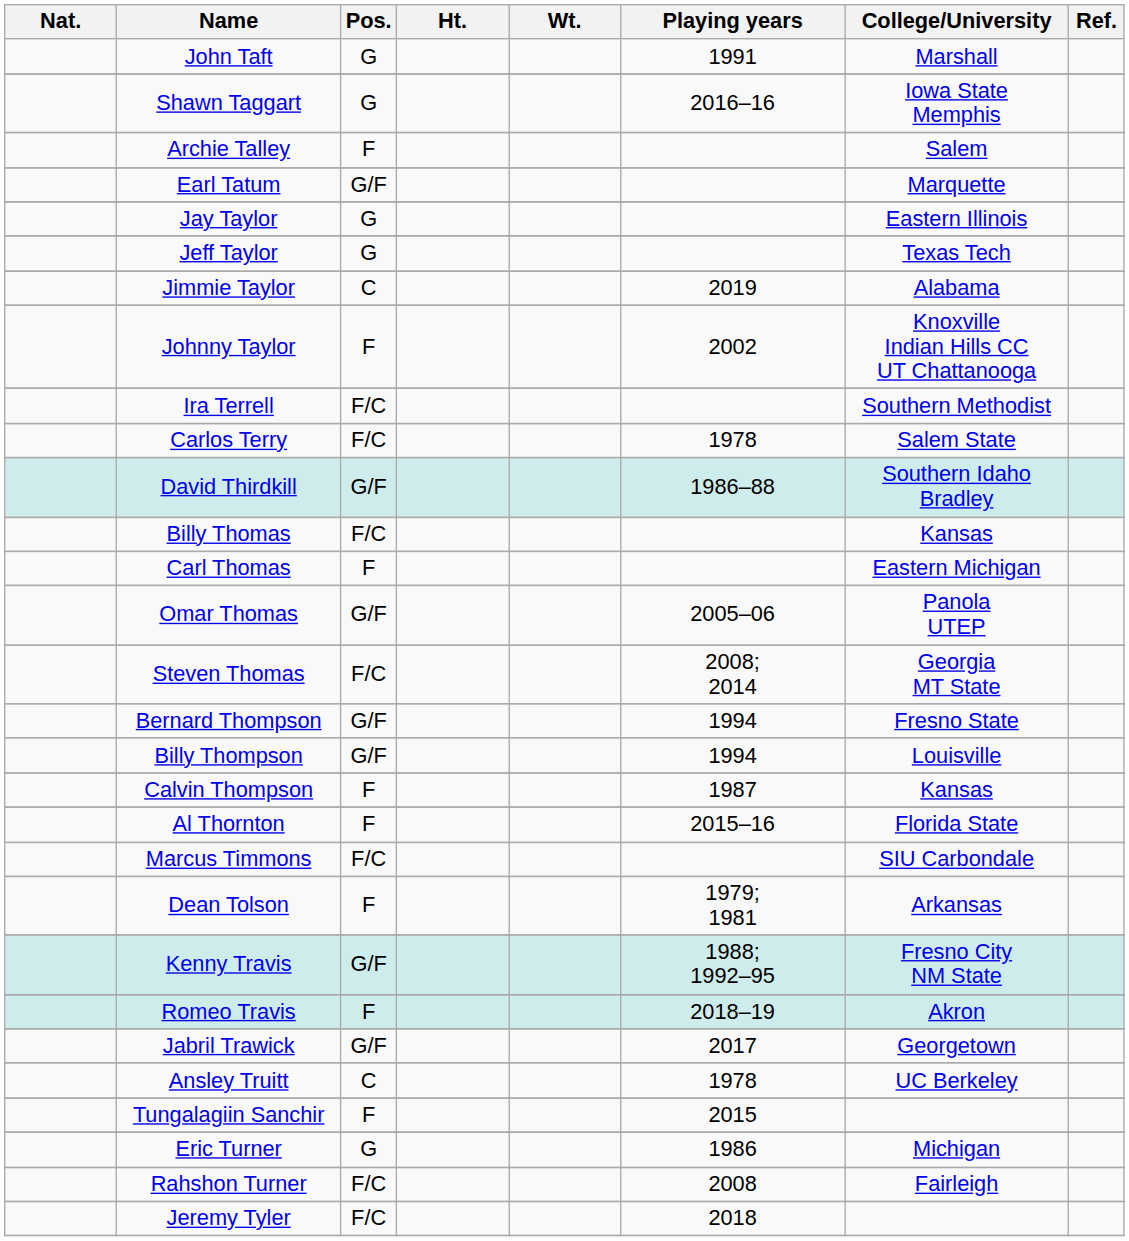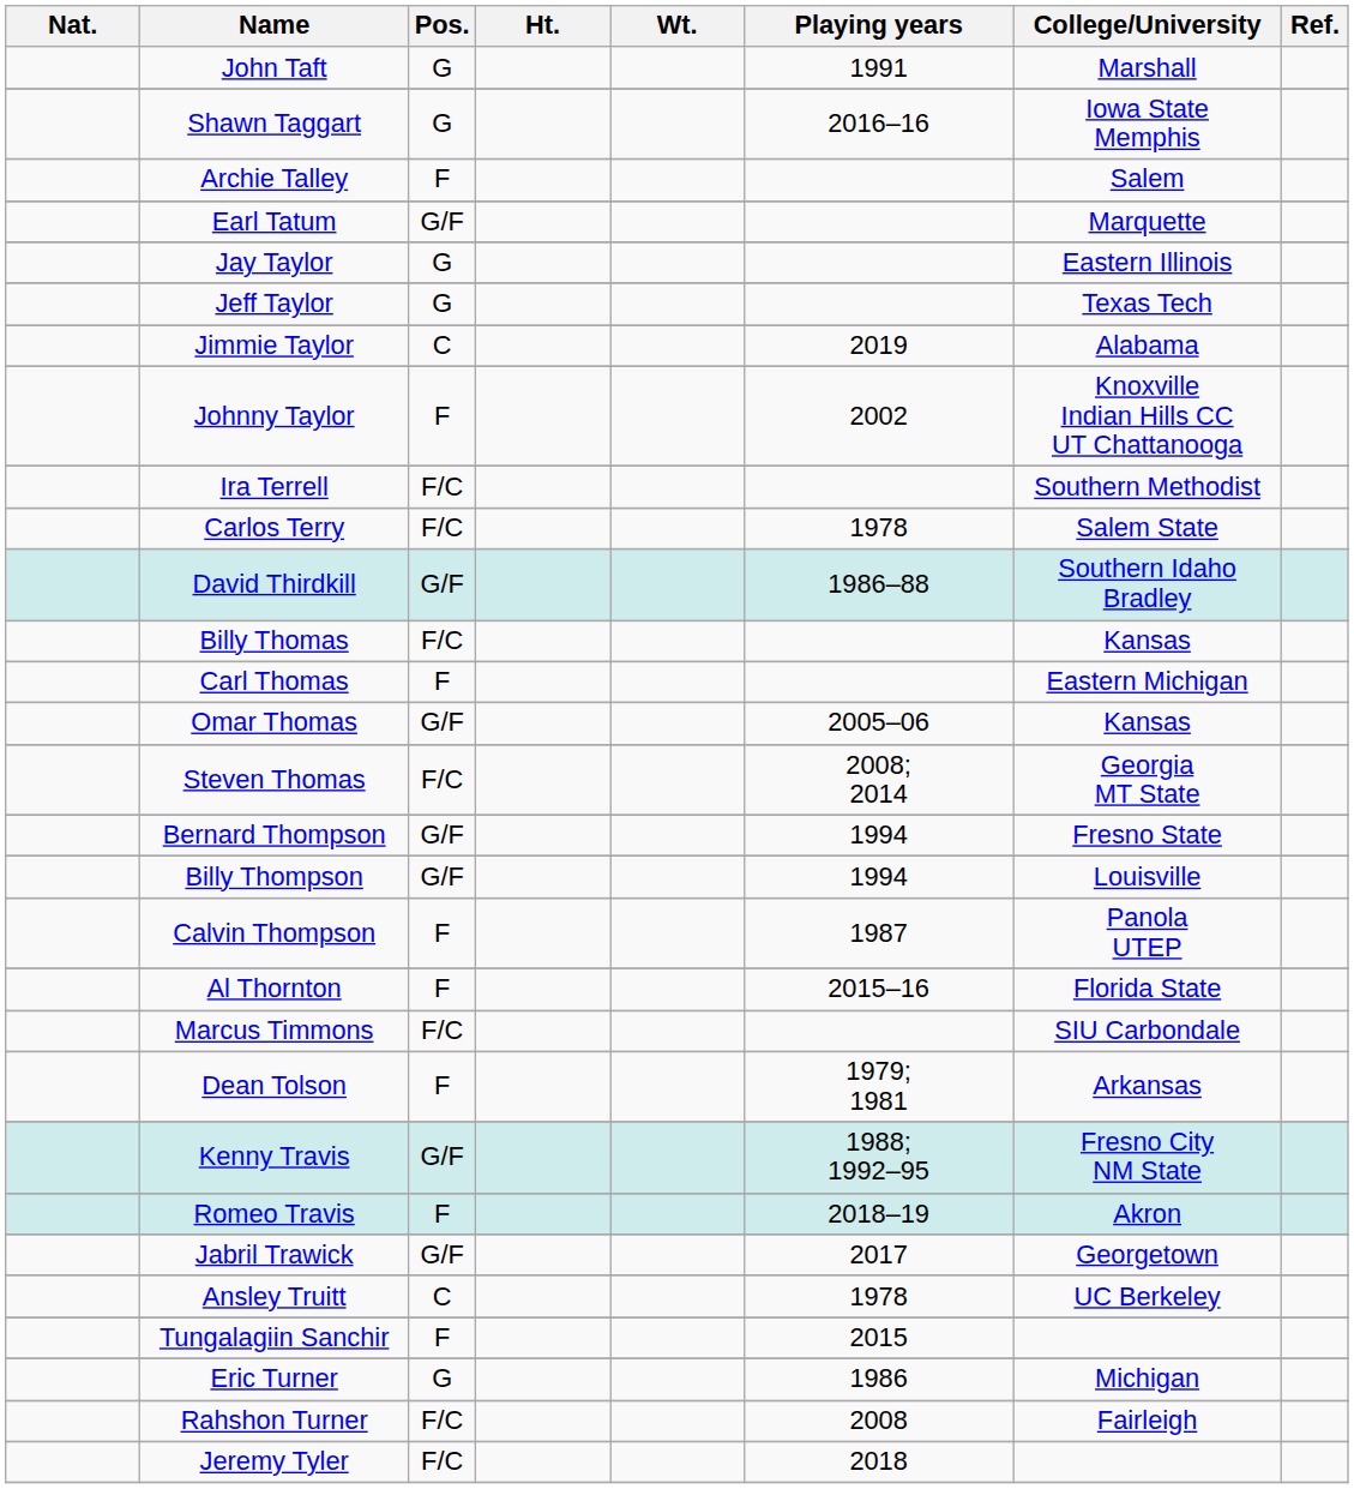Omar Thomas | College/University: Panola UTEP -> Kansas
Calvin Thompson | College/University: Kansas -> Panola UTEP
